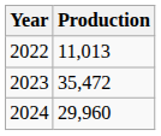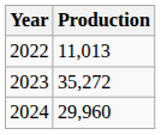2023 | Production: 35,472 -> 35,272
